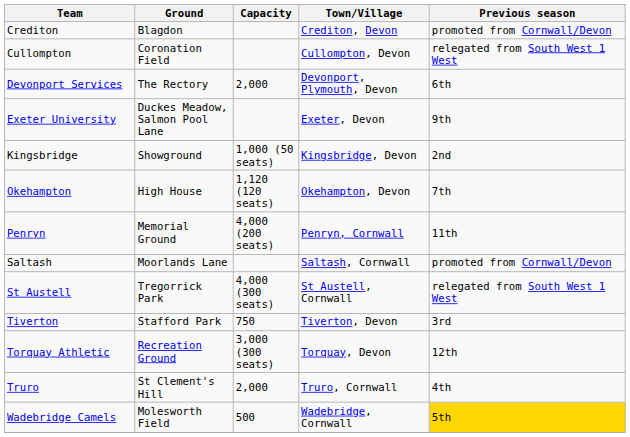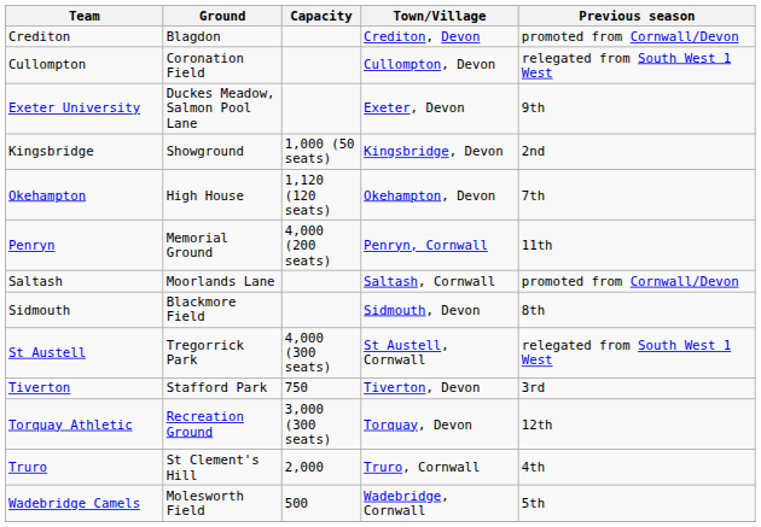- row: Devonport Services | The Rectory | 2,000 | Devonport, Plymouth, Devon | 6th
+ row: Sidmouth | Blackmore Field | Sidmouth, Devon | 8th
Wadebridge Camels | Previous season: gold background -> no background
